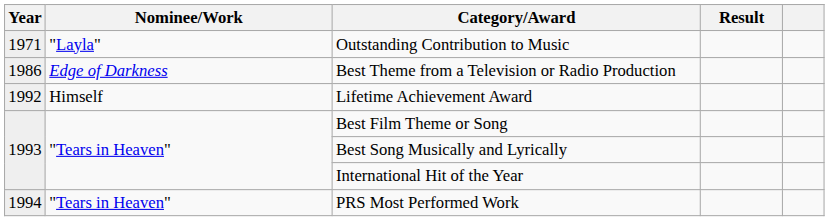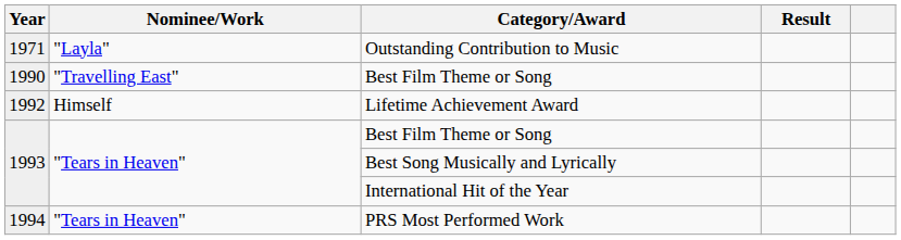- row: 1986 | Edge of Darkness | Best Theme from a Television or Radio Production
+ row: 1990 | "Travelling East" | Best Film Theme or Song
